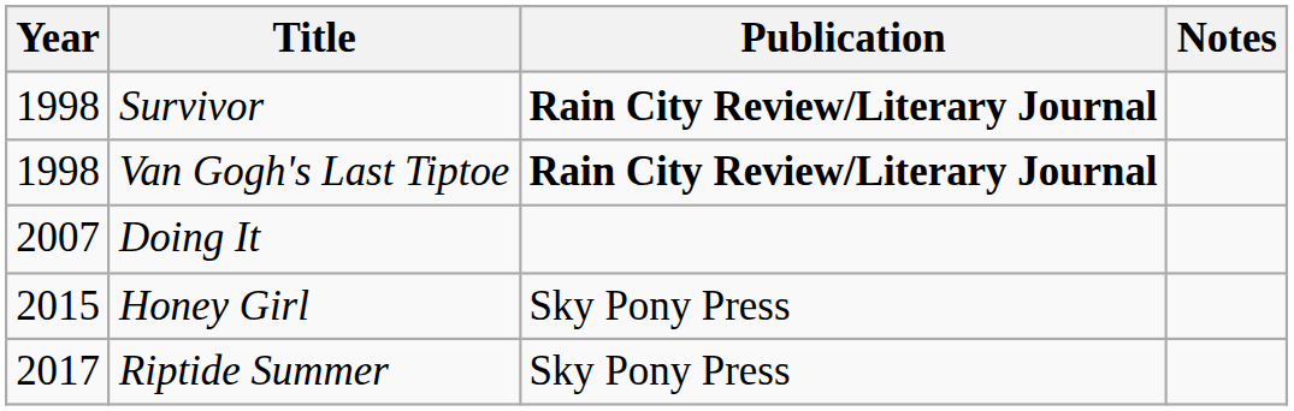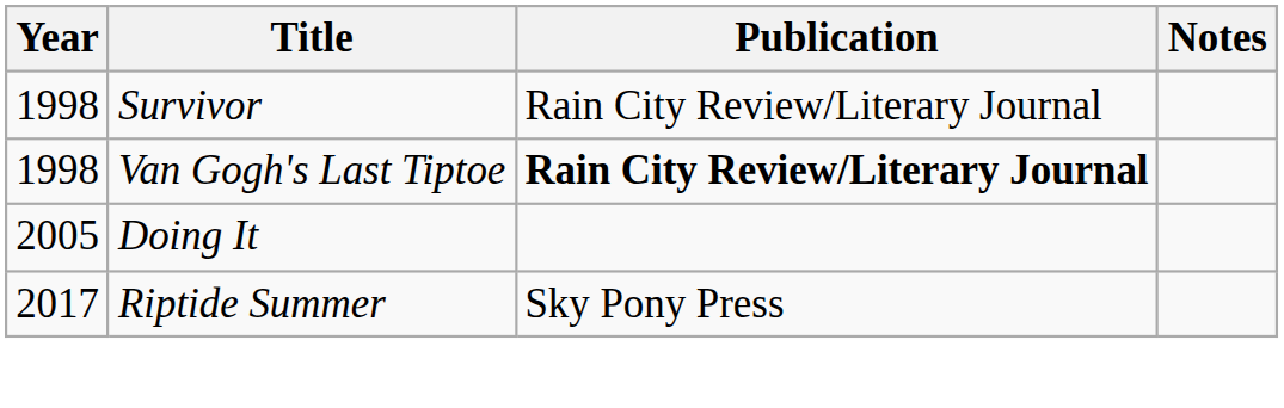Survivor | Publication: bold -> normal
Doing It | Year: 2007 -> 2005
- row: 2015 | Honey Girl | Sky Pony Press
